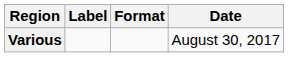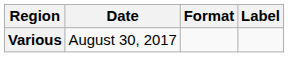columns swapped: Date <-> Label
